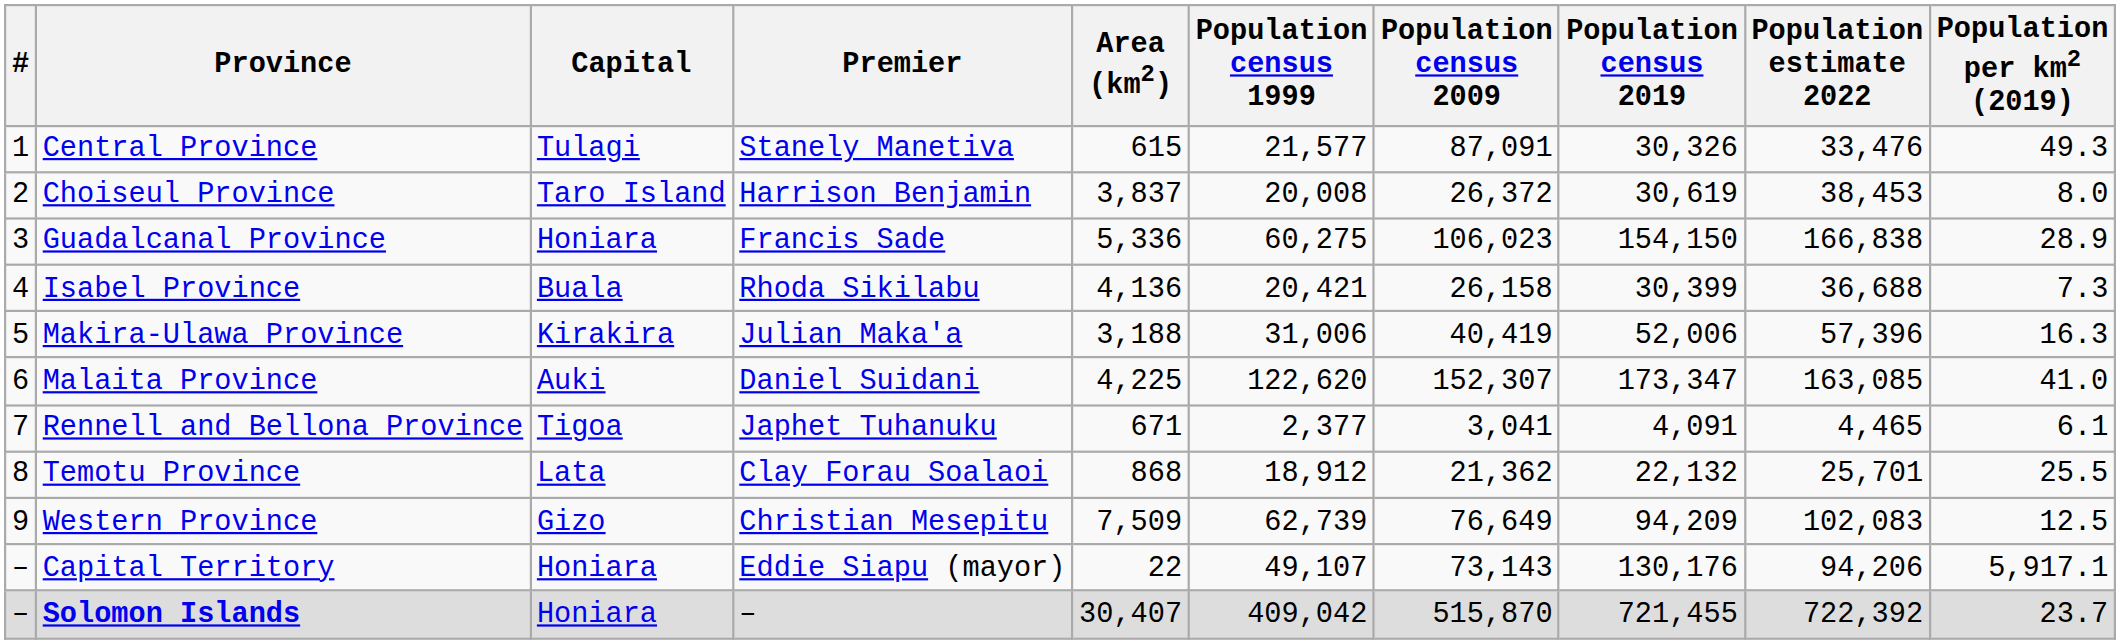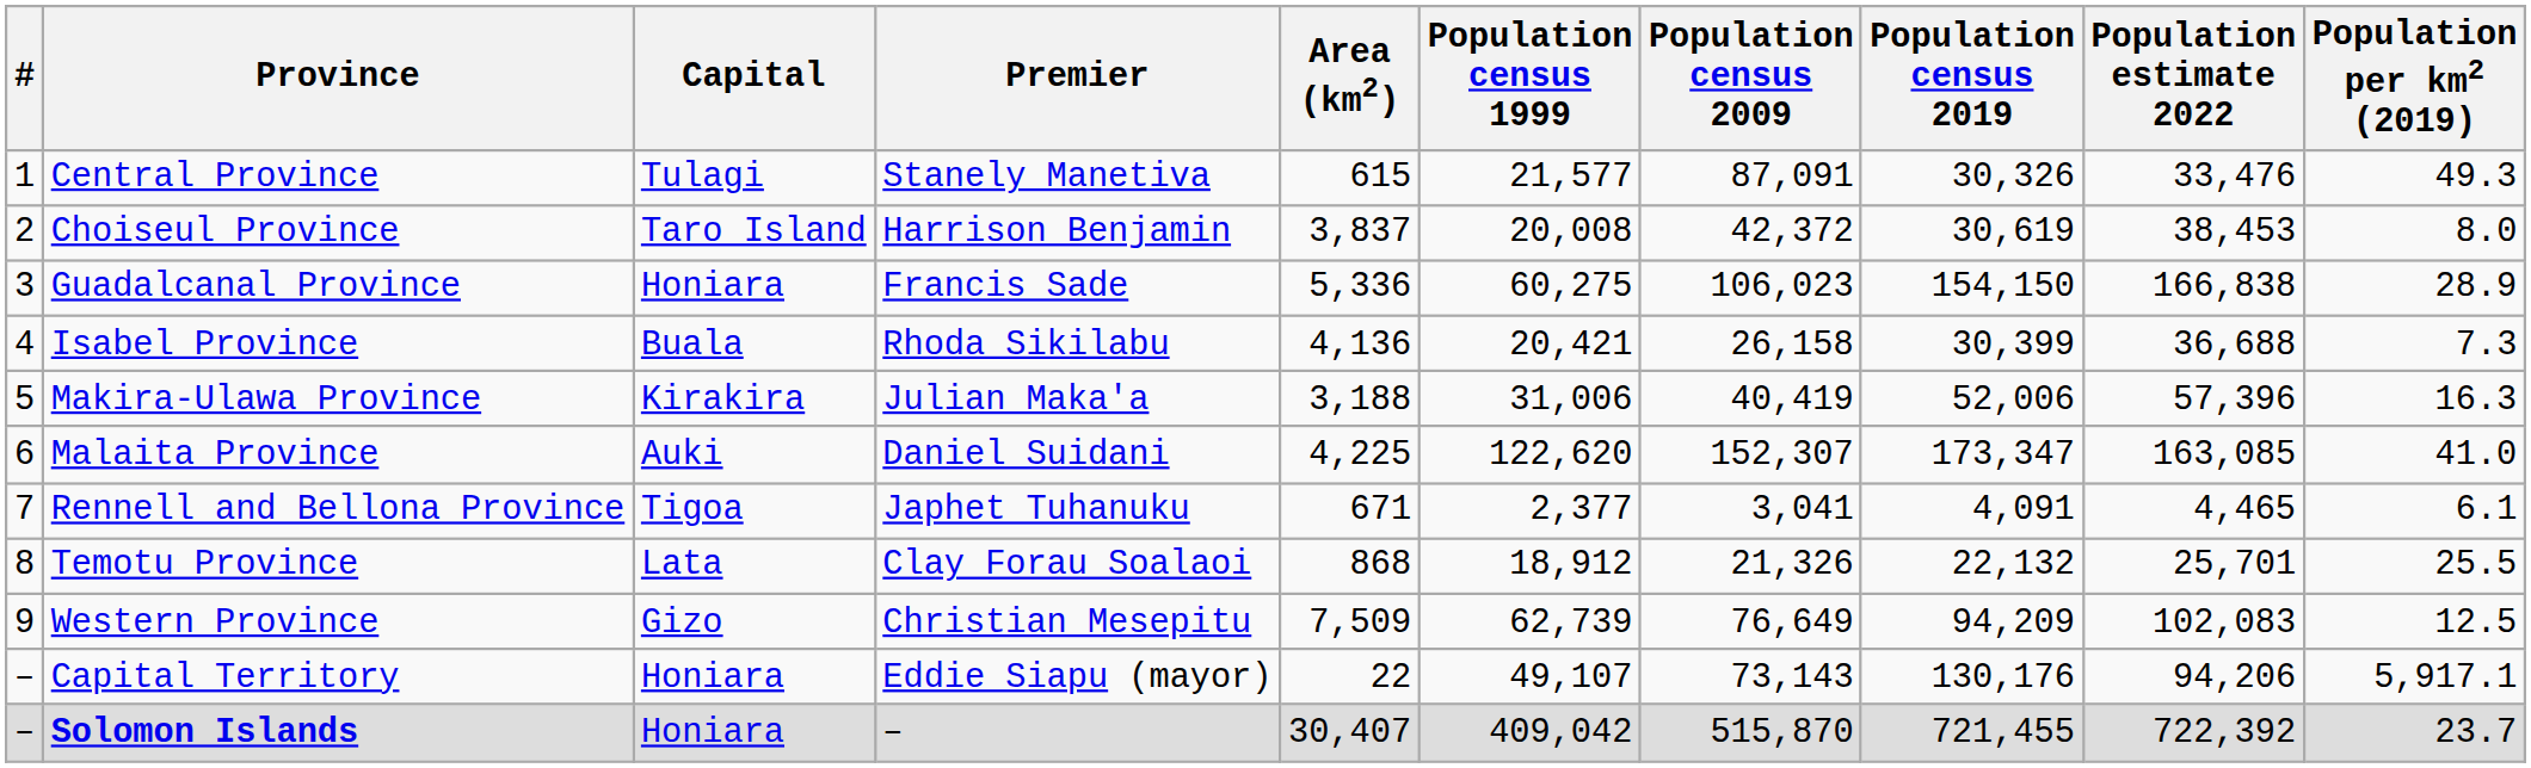Choiseul Province | Population census 2009: 26,372 -> 42,372
Temotu Province | Population census 2009: 21,362 -> 21,326
